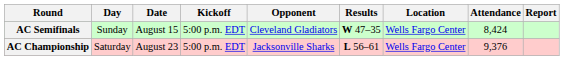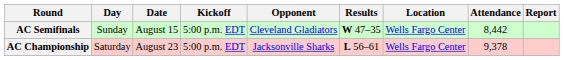AC Semifinals | Attendance: 8,424 -> 8,442
AC Championship | Attendance: 9,376 -> 9,378
